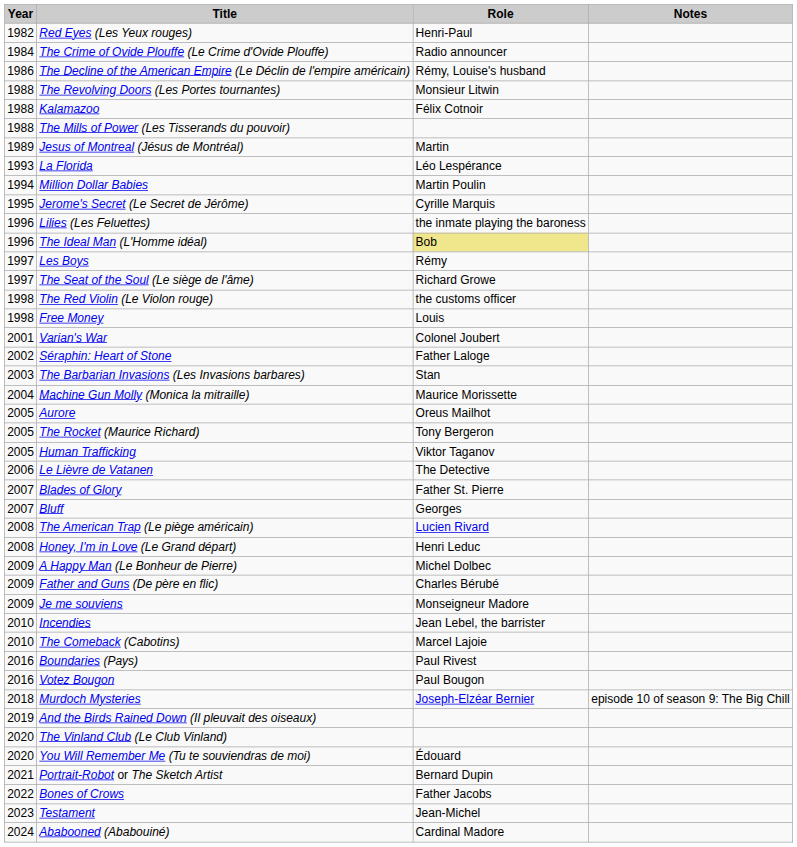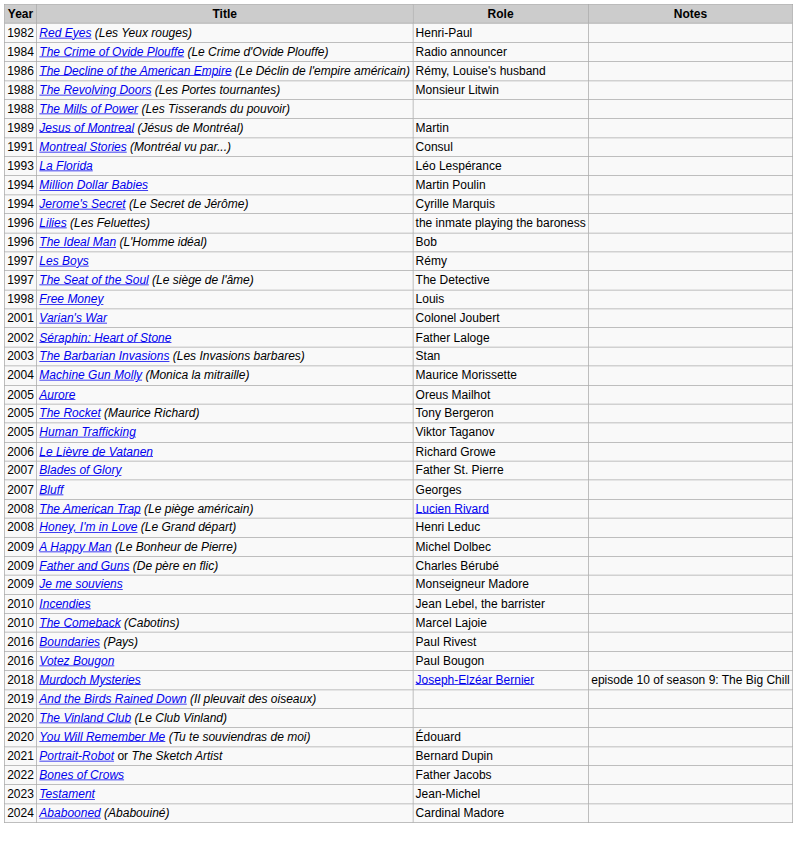- row: 1988 | Kalamazoo | Félix Cotnoir
+ row: 1991 | Montreal Stories (Montréal vu par...) | Consul
Jerome's Secret (Le Secret de Jérôme) | Year: 1995 -> 1994
The Ideal Man (L'Homme idéal) | Role: khaki background -> no background
The Seat of the Soul (Le siège de l'âme) | Role: Richard Growe -> The Detective
- row: 1998 | The Red Violin (Le Violon rouge) | the customs officer
Le Lièvre de Vatanen | Role: The Detective -> Richard Growe
